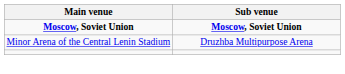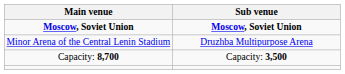+ row: Capacity: 8,700 | Capacity: 3,500
